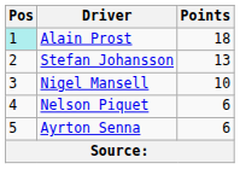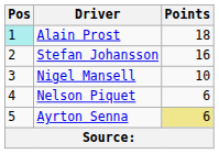Stefan Johansson | Points: 13 -> 16
Ayrton Senna | Points: no background -> khaki background
